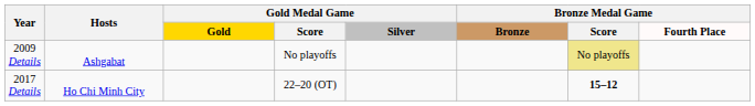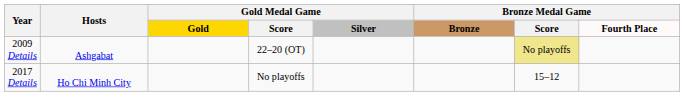2009 Details | Gold Medal Game / Score: No playoffs -> 22–20 (OT)
2017 Details | Gold Medal Game / Score: 22–20 (OT) -> No playoffs
2017 Details | Bronze Medal Game / Score: bold -> normal
